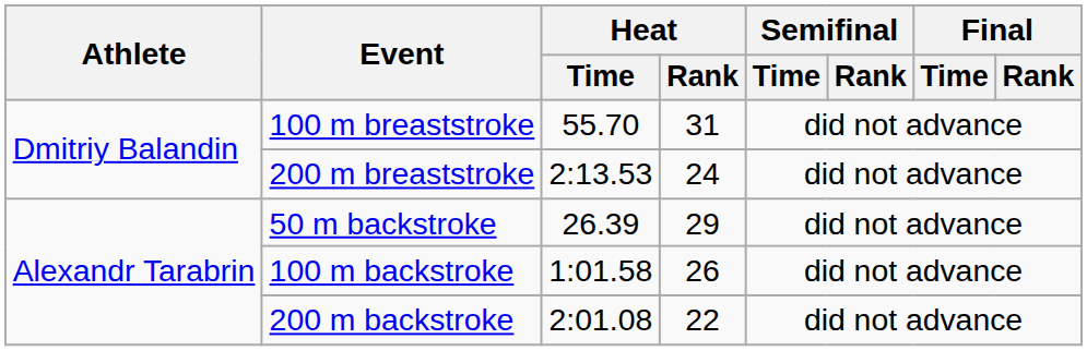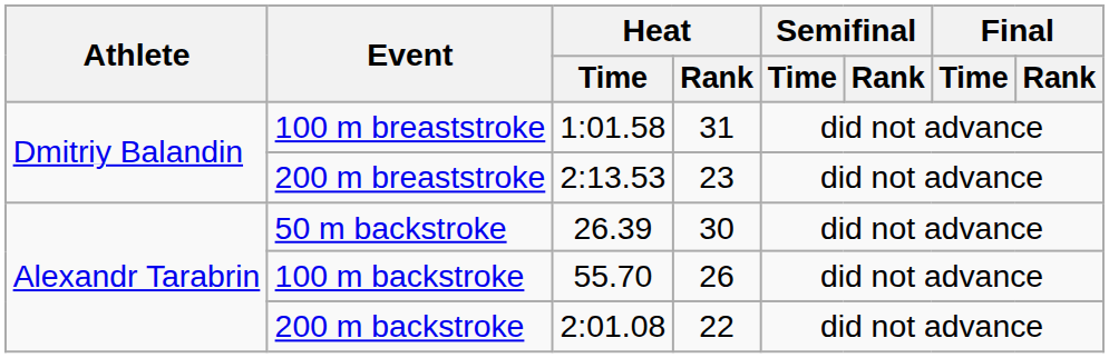100 m breaststroke | Heat / Time: 55.70 -> 1:01.58
200 m breaststroke | Heat / Rank: 24 -> 23
50 m backstroke | Heat / Rank: 29 -> 30
100 m backstroke | Heat / Time: 1:01.58 -> 55.70
